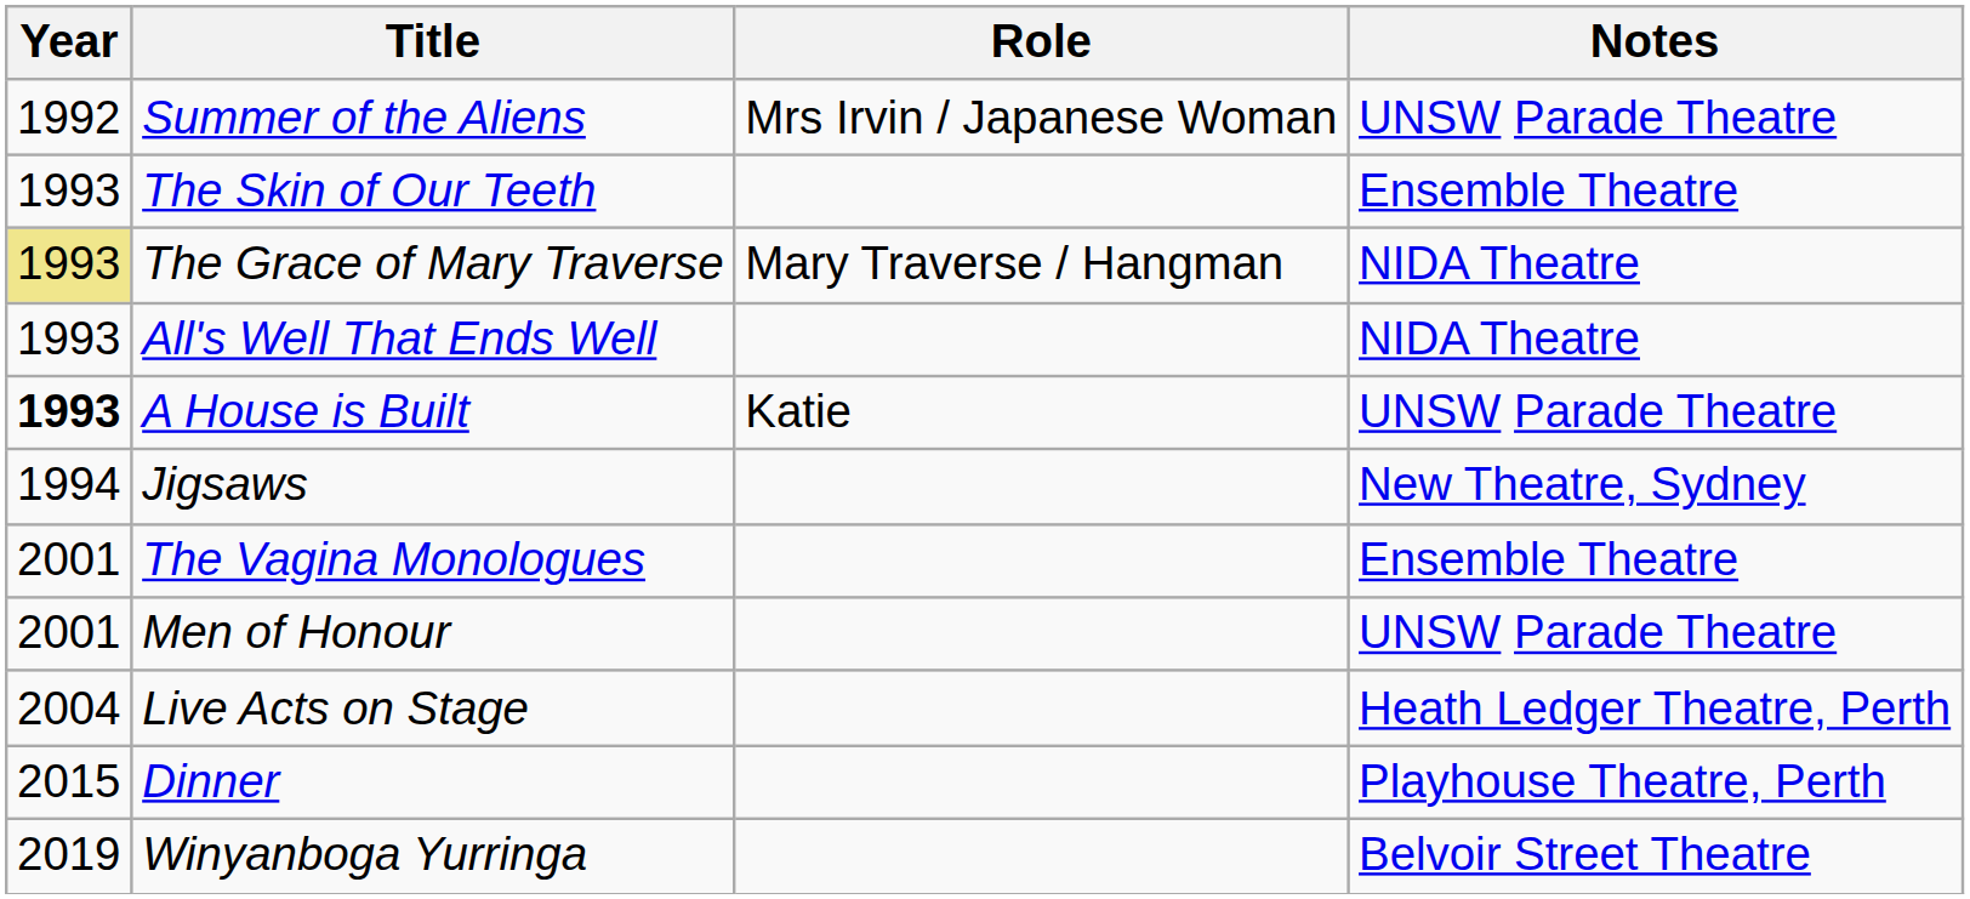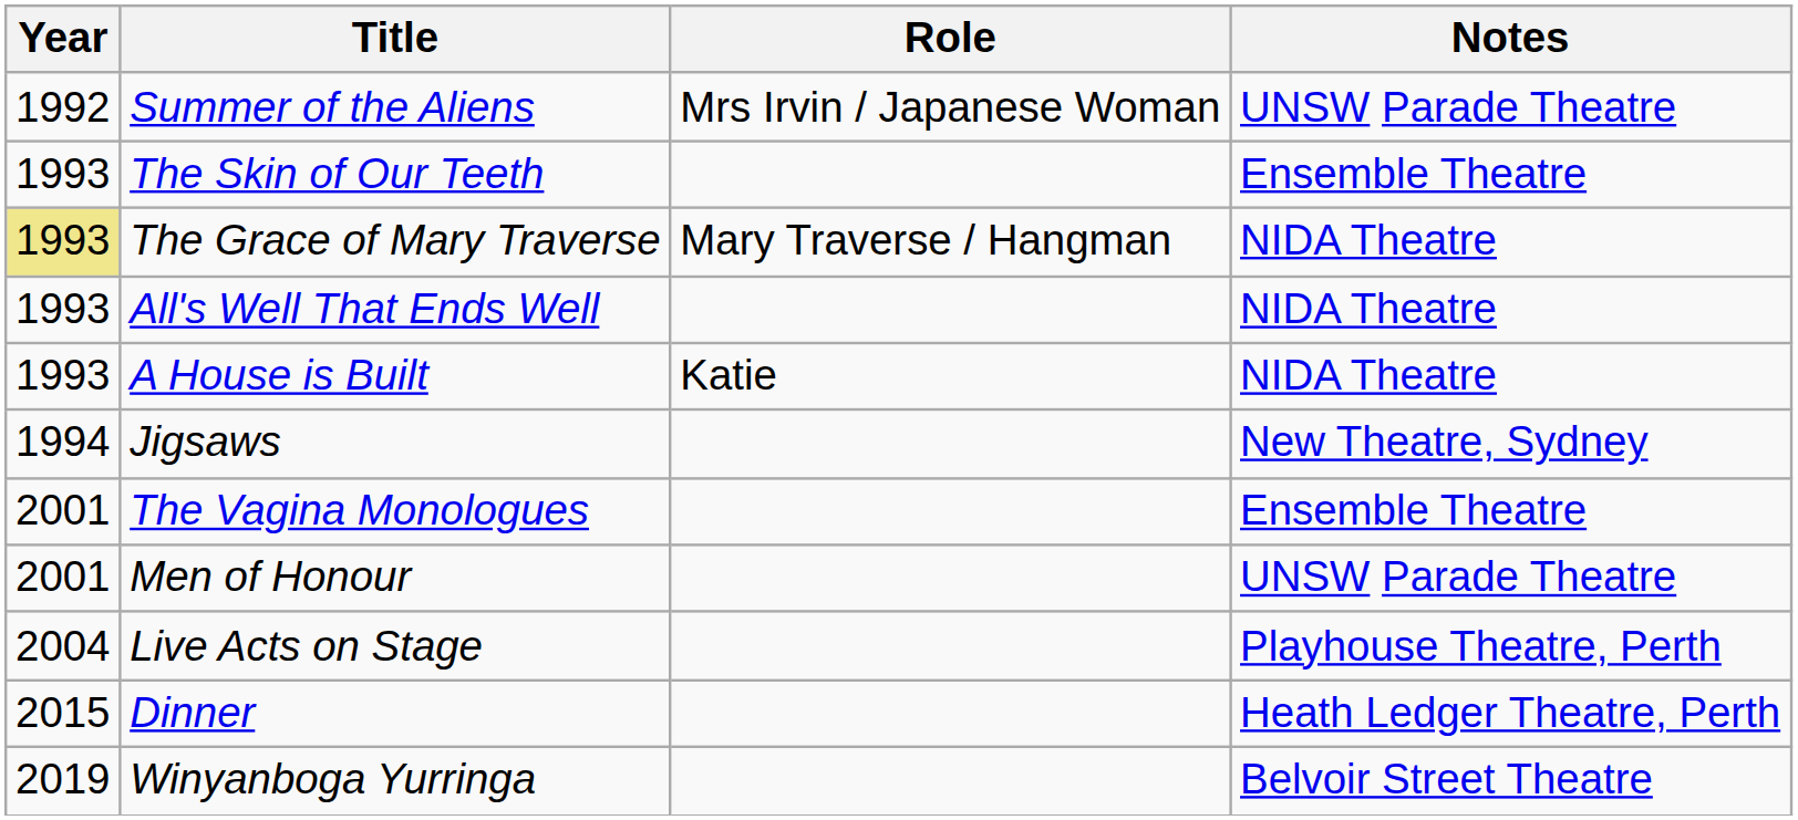A House is Built | Year: bold -> normal
A House is Built | Notes: UNSW Parade Theatre -> NIDA Theatre
Live Acts on Stage | Notes: Heath Ledger Theatre, Perth -> Playhouse Theatre, Perth
Dinner | Notes: Playhouse Theatre, Perth -> Heath Ledger Theatre, Perth
